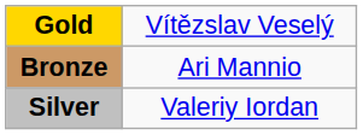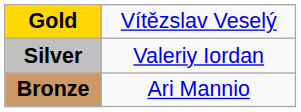rows swapped: Silver <-> Bronze
